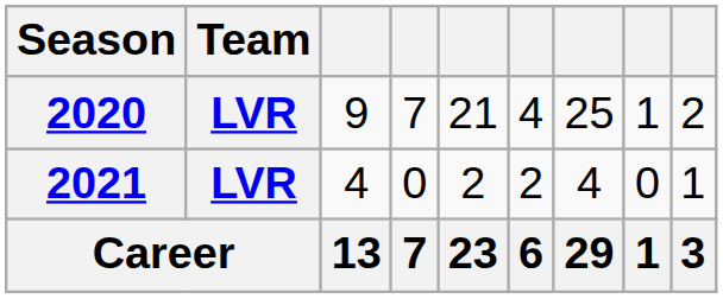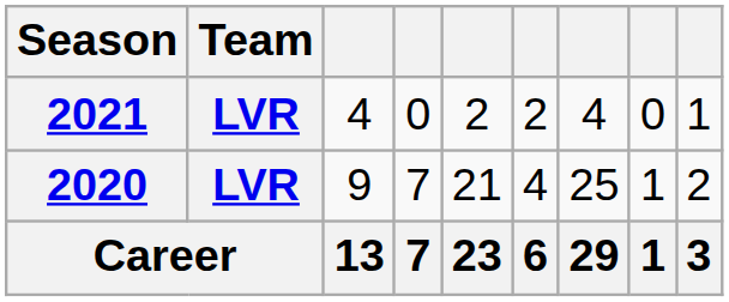rows swapped: 2020 <-> 2021
